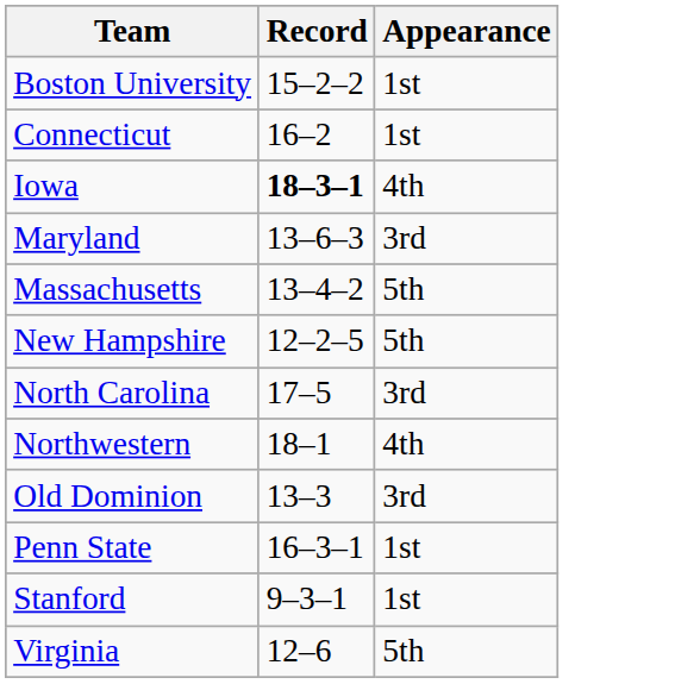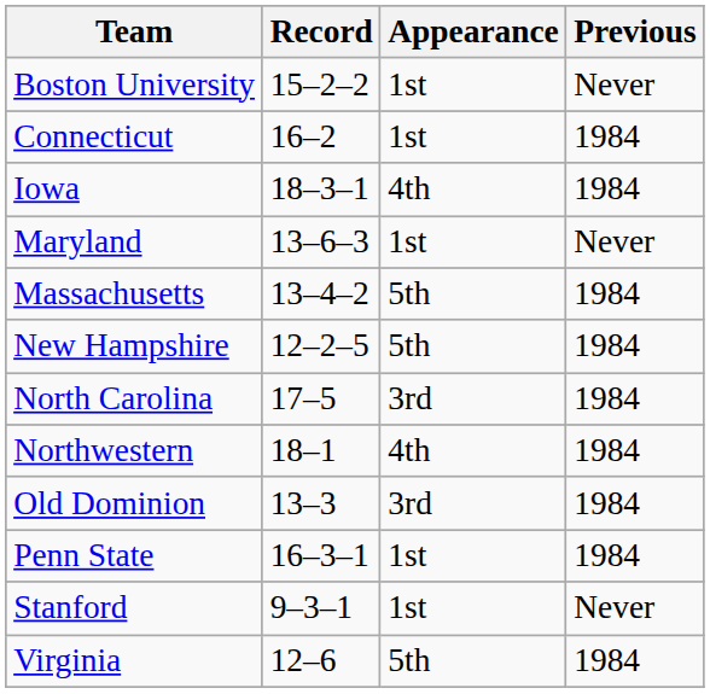+ column: Previous | Never | 1984 | 1984 | Never | 1984 | 1984 | 1984 | 1984 | 1984 | 1984 | Never | 1984
Iowa | Record: bold -> normal
Maryland | Appearance: 3rd -> 1st
